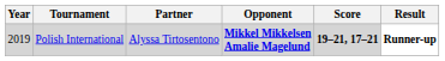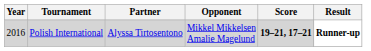Polish International | Year: 2019 -> 2016
Polish International | Opponent: bold -> normal
